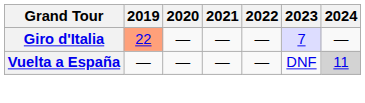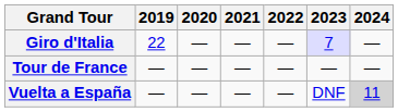Giro d'Italia | 2019: lightsalmon background -> no background
+ row: Tour de France | — | — | — | — | — | —
